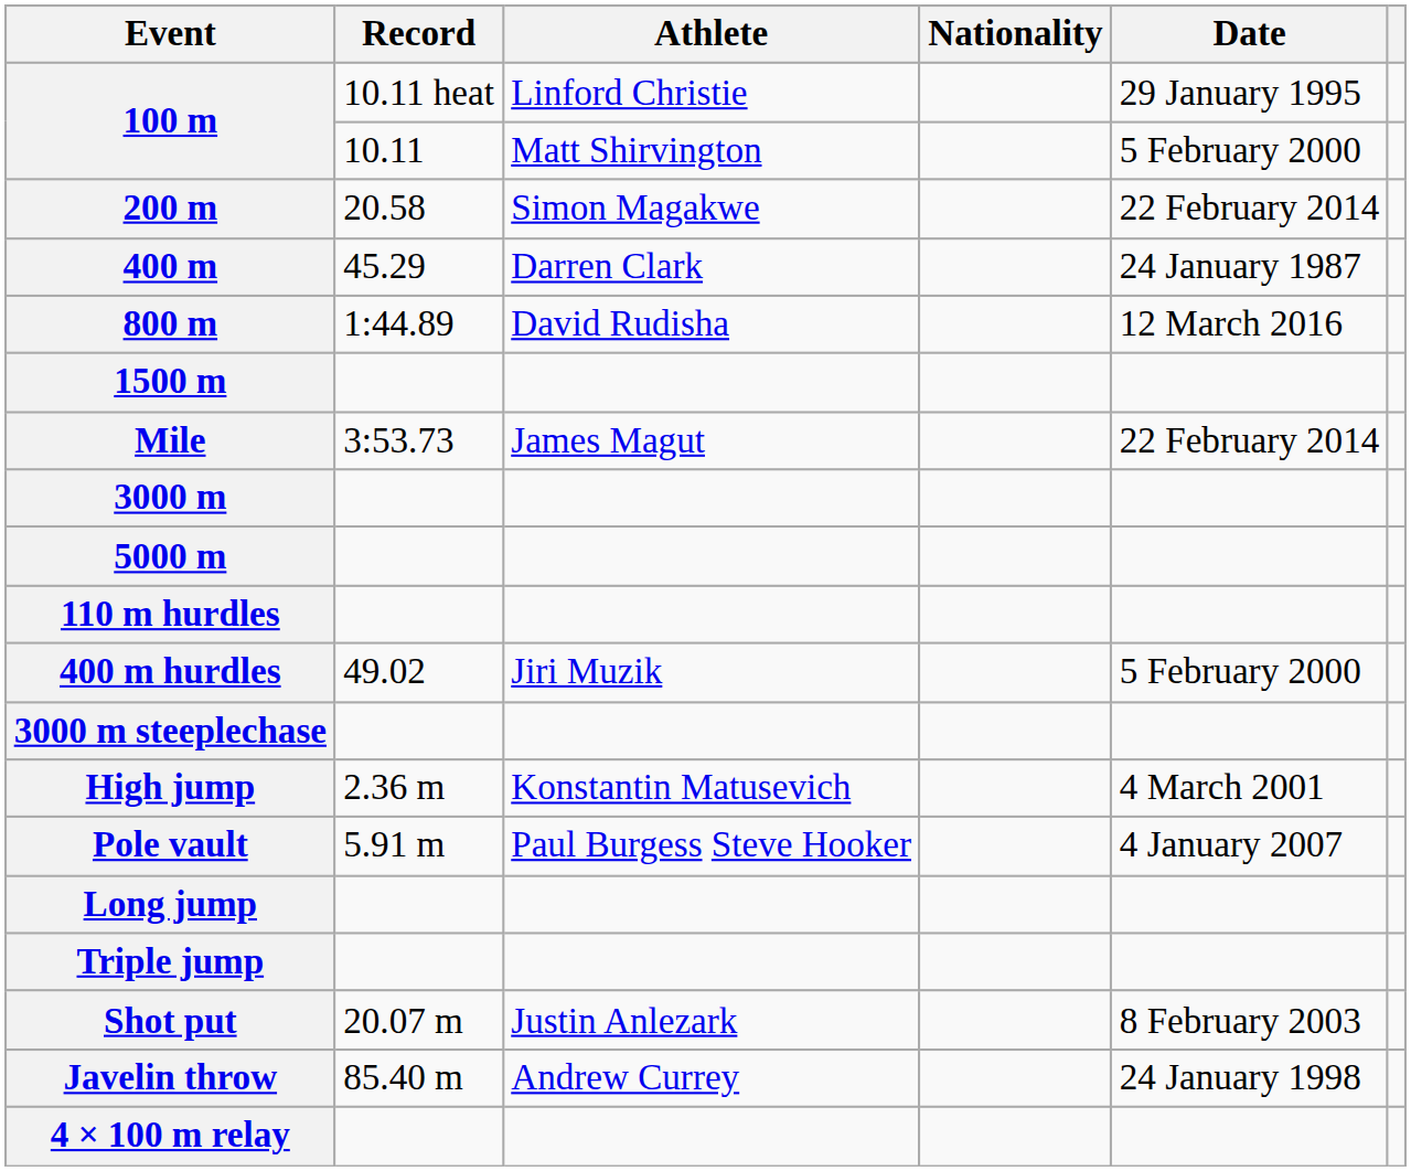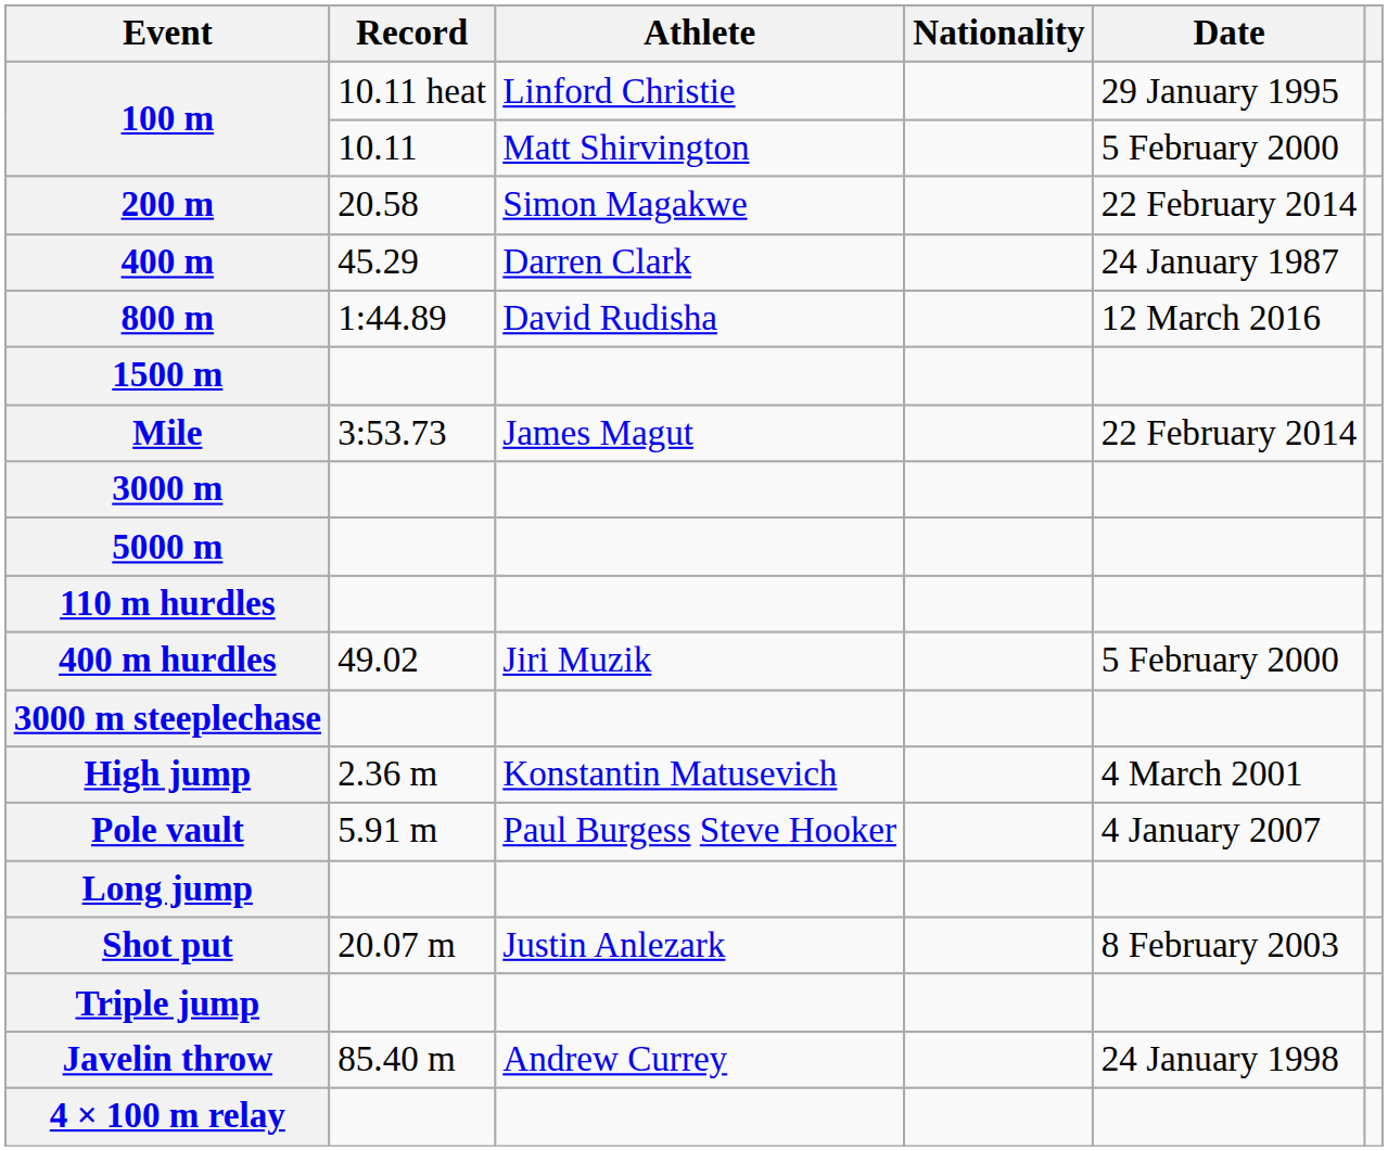rows swapped: Triple jump <-> Shot put
